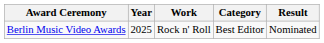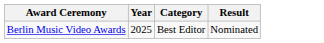- column: Work | Rock n' Roll
